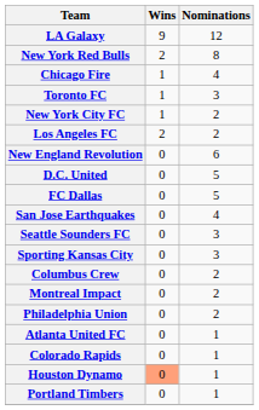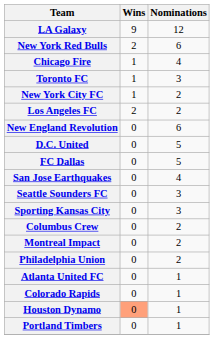New York Red Bulls | Nominations: 8 -> 6
